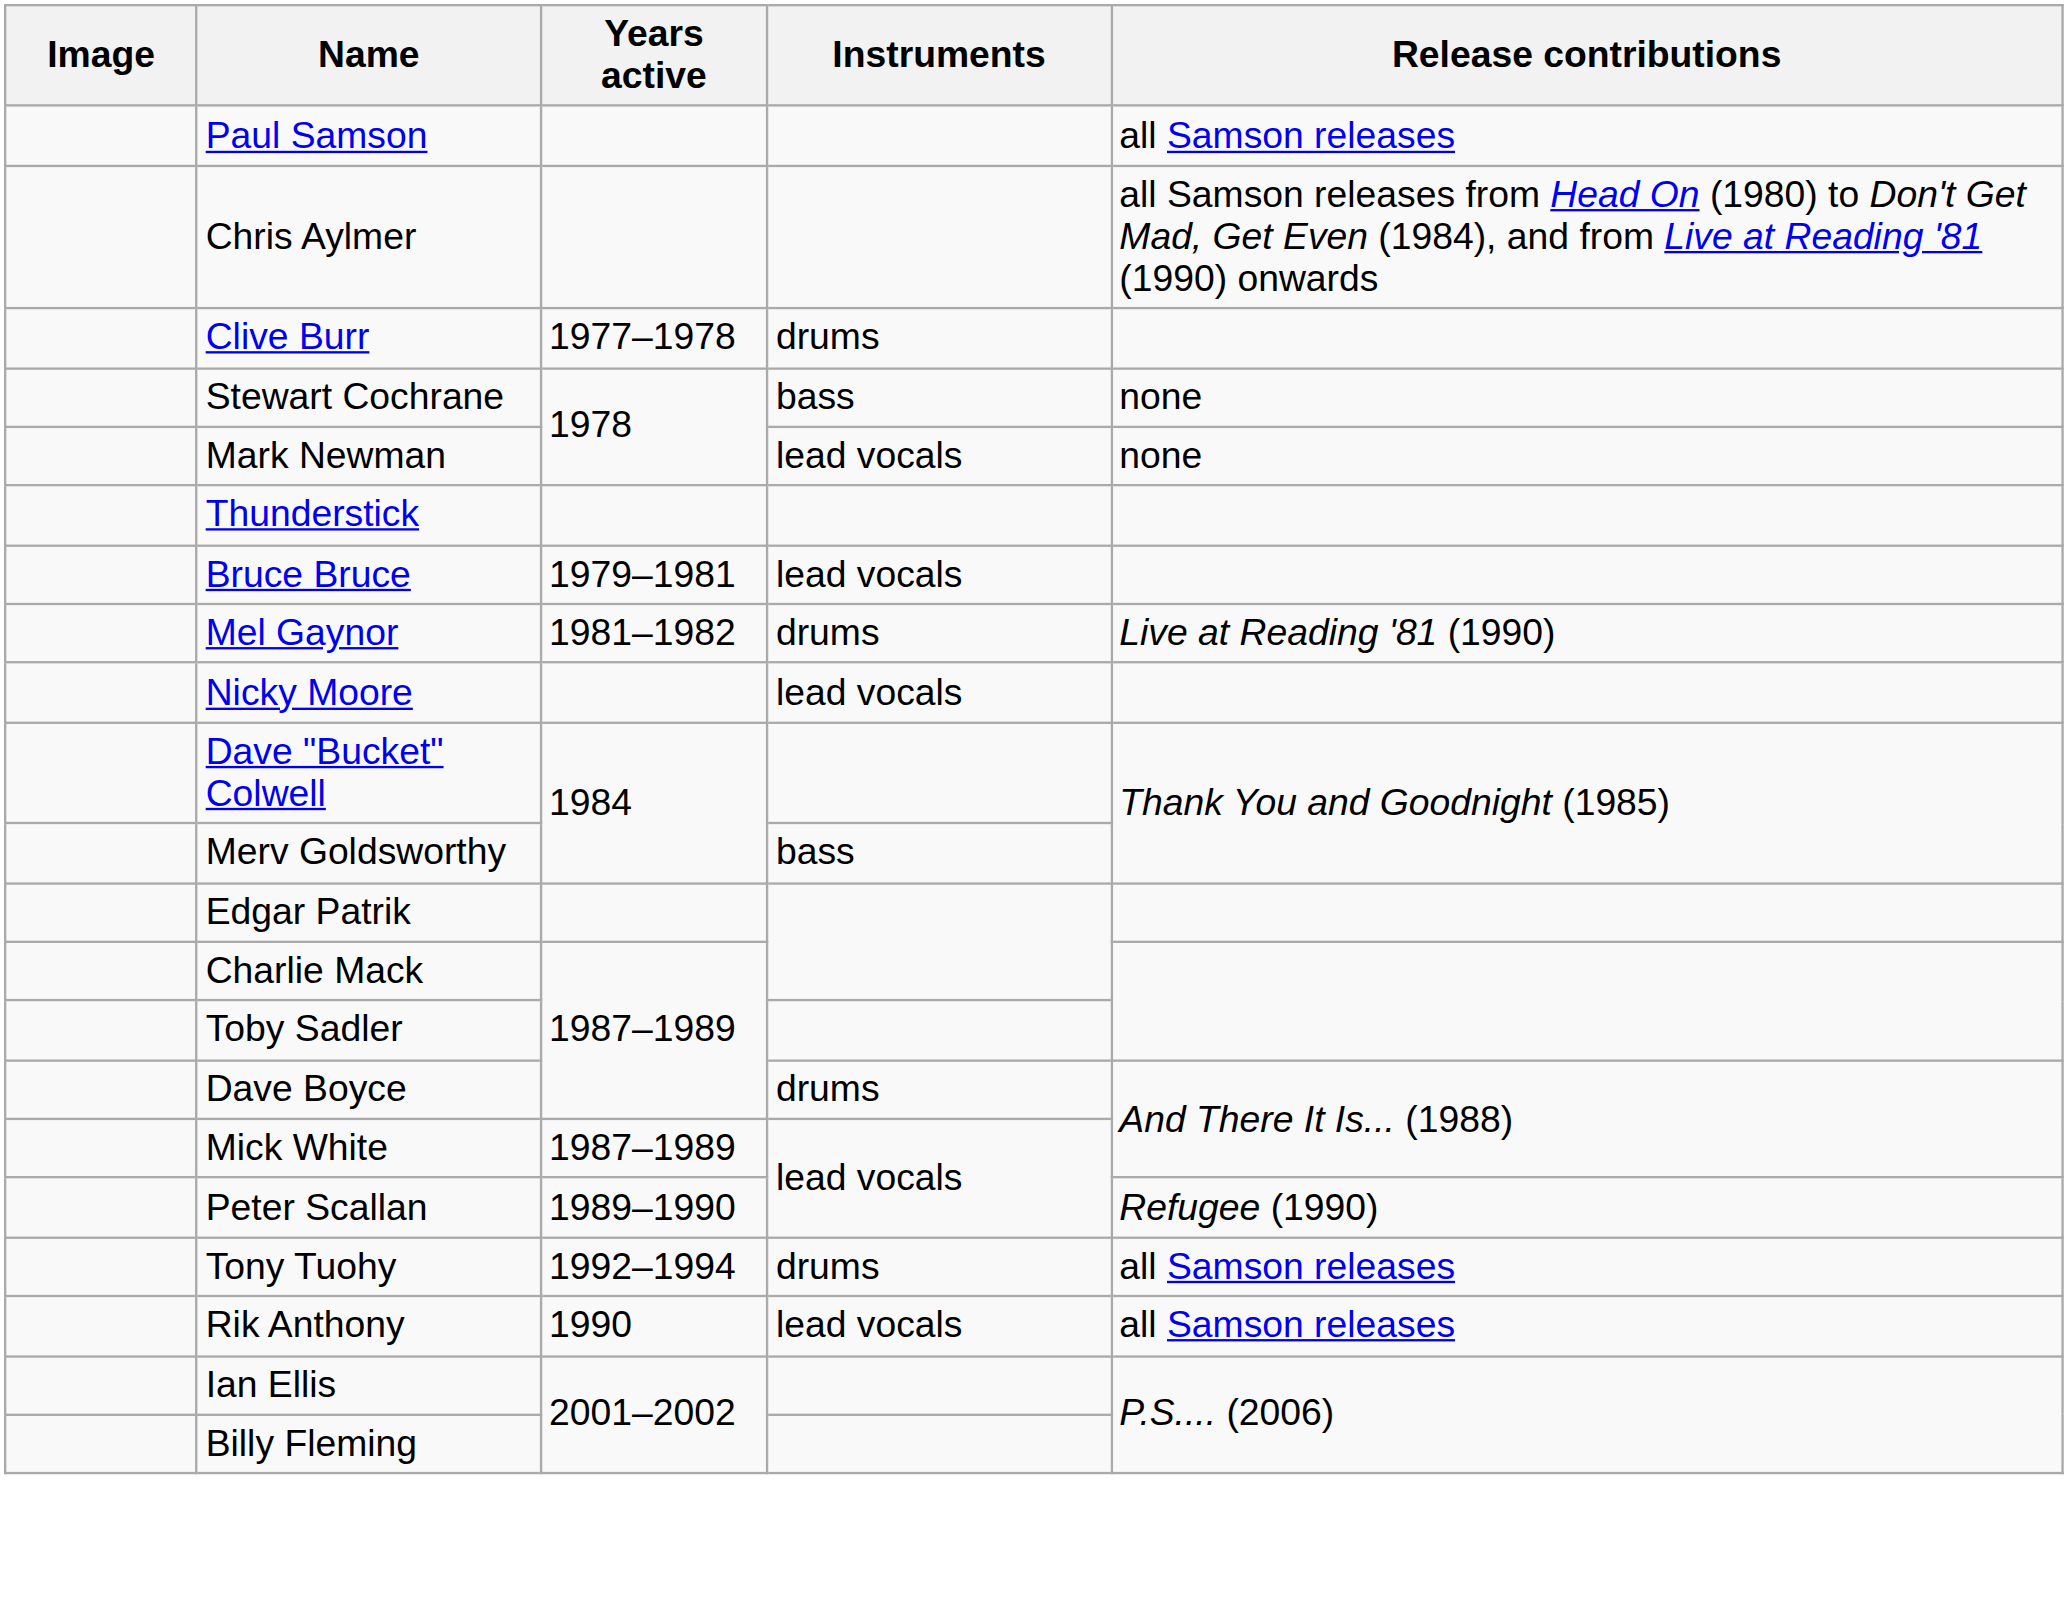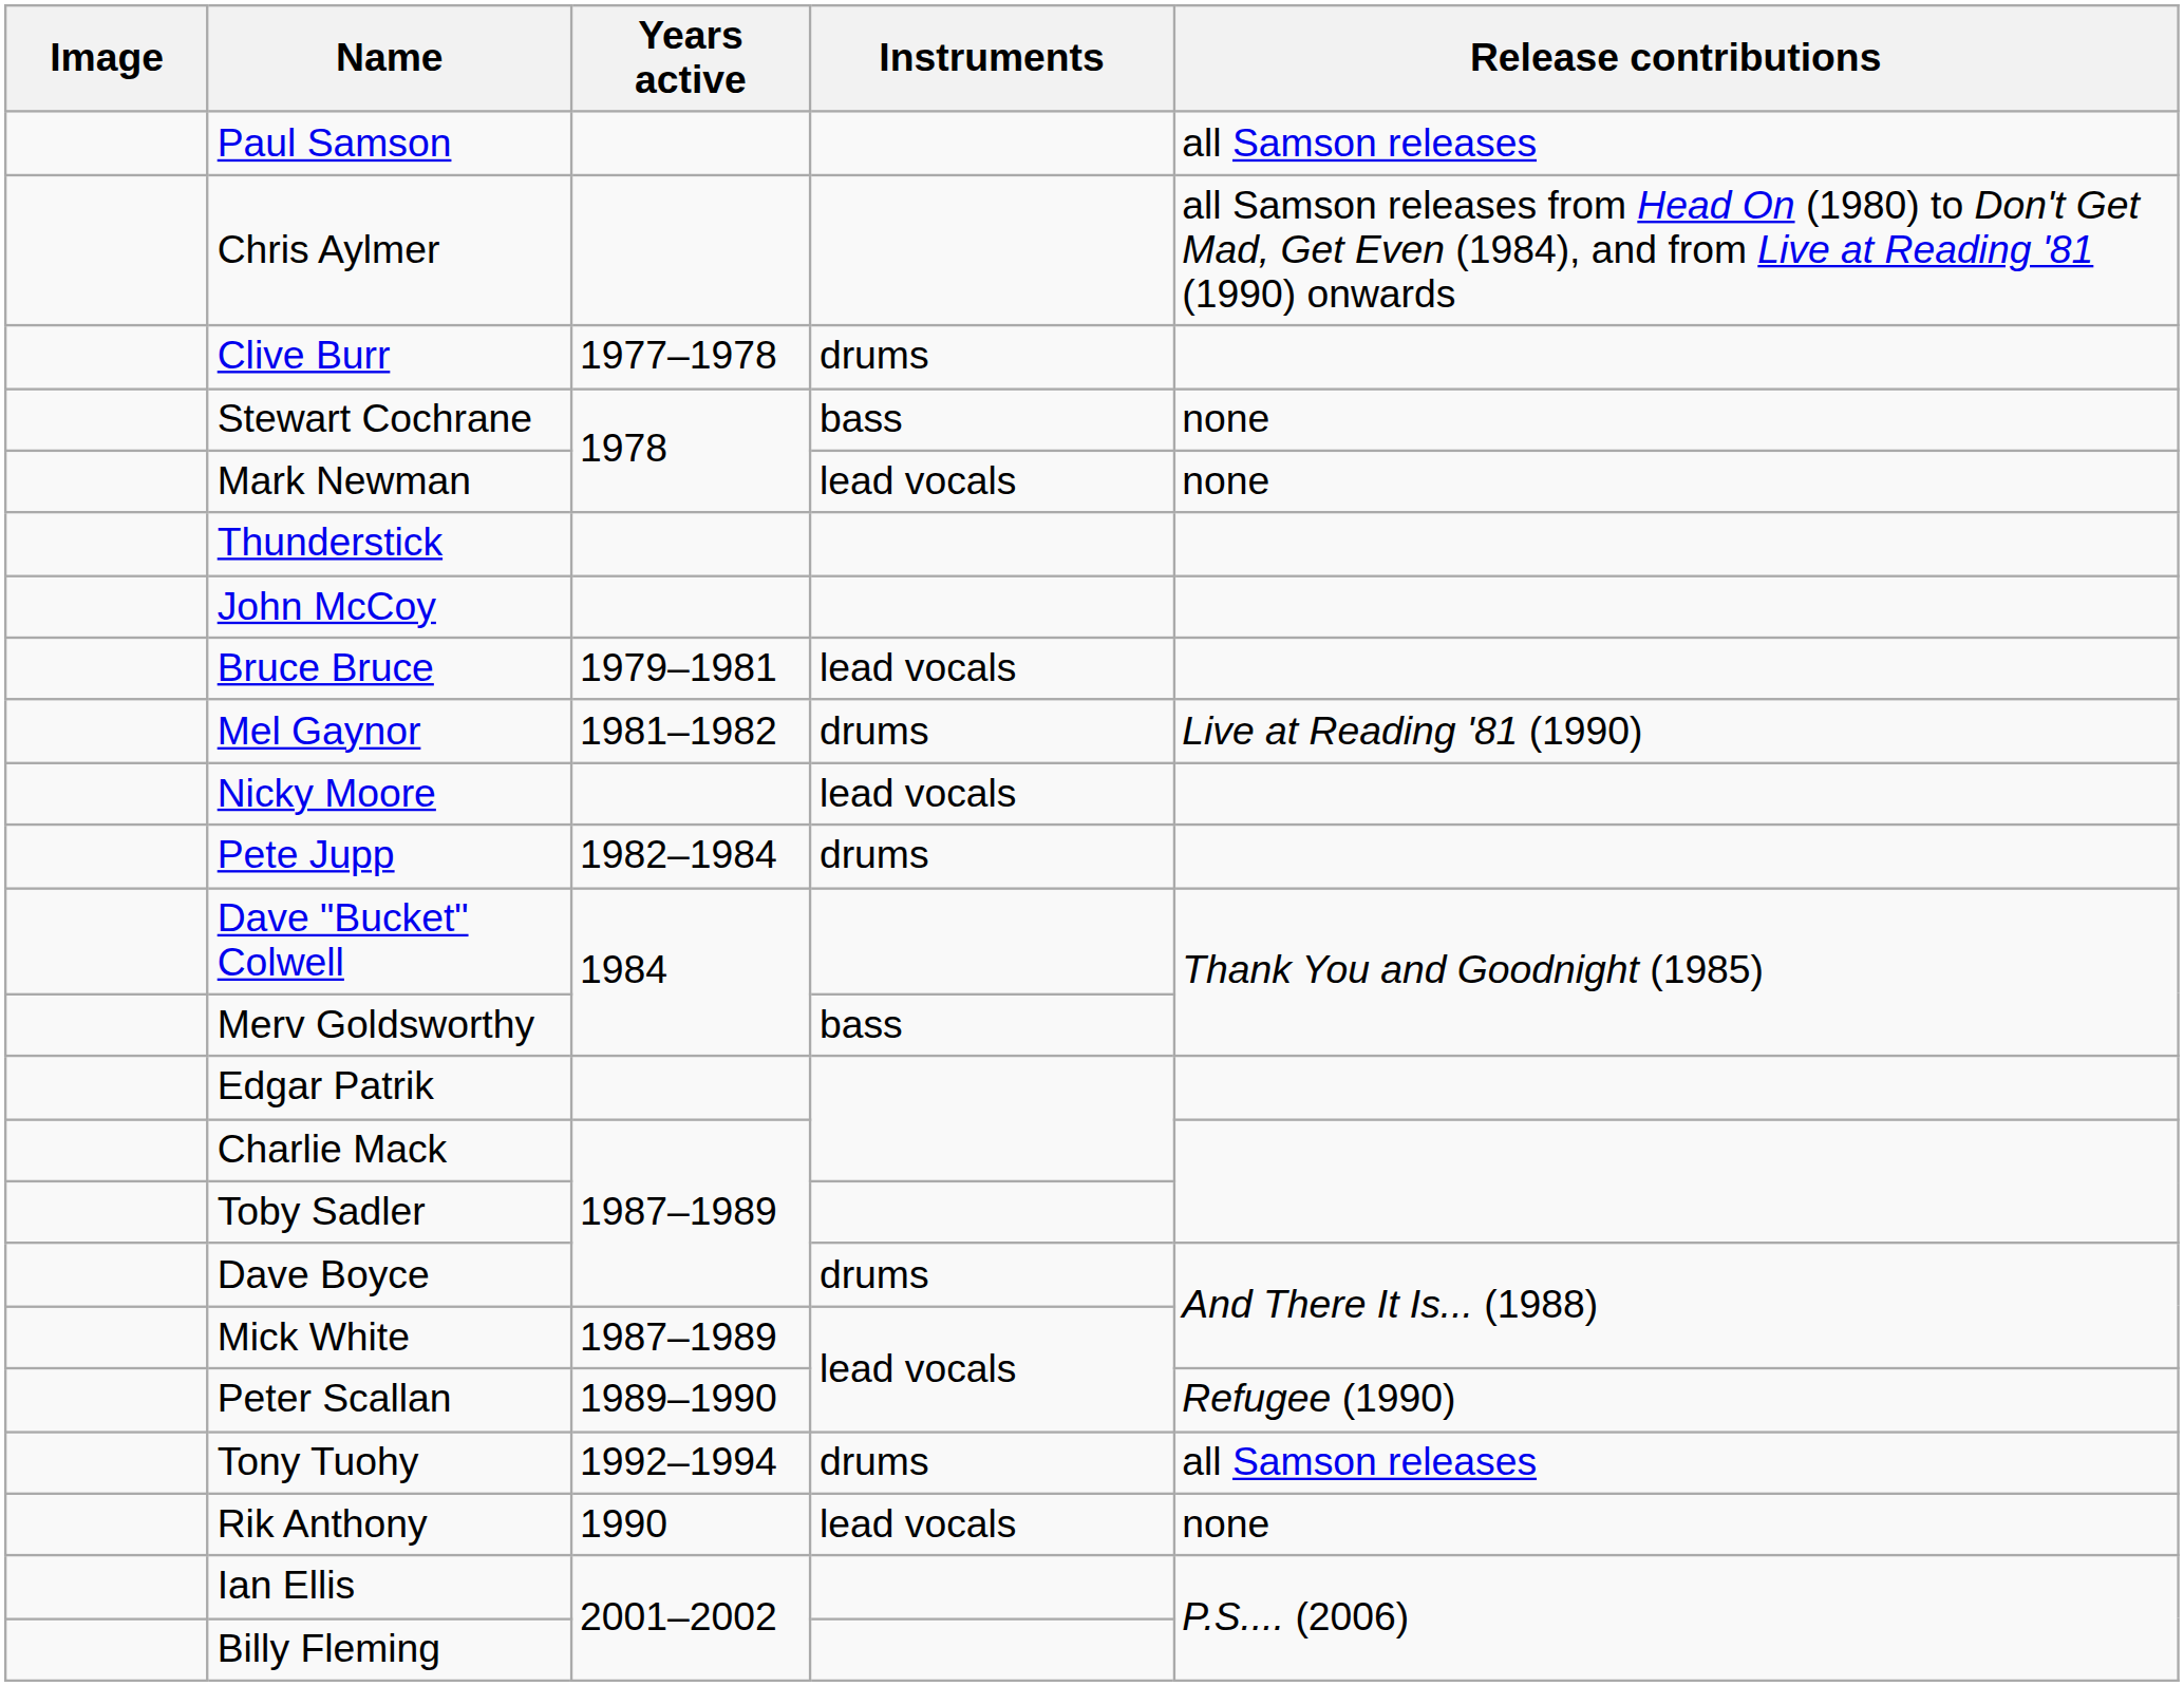+ row: John McCoy
+ row: Pete Jupp | 1982–1984 | drums
Rik Anthony | Release contributions: all Samson releases -> none
